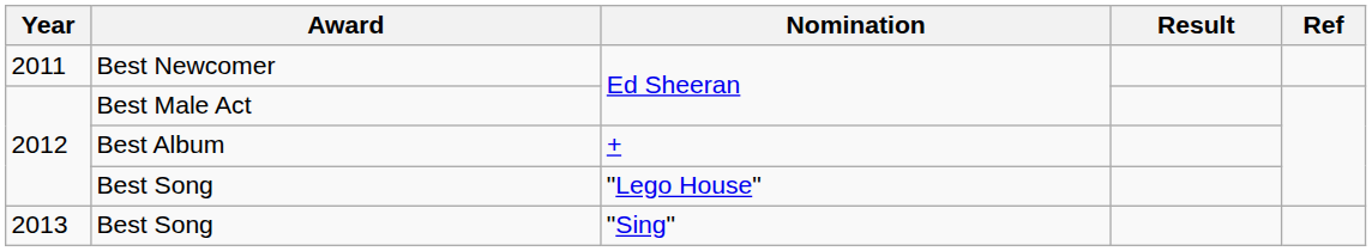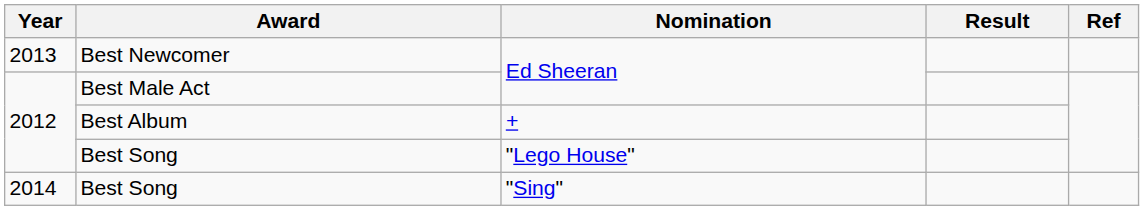Best Newcomer | Year: 2011 -> 2013
Best Song / "Sing" | Year: 2013 -> 2014
